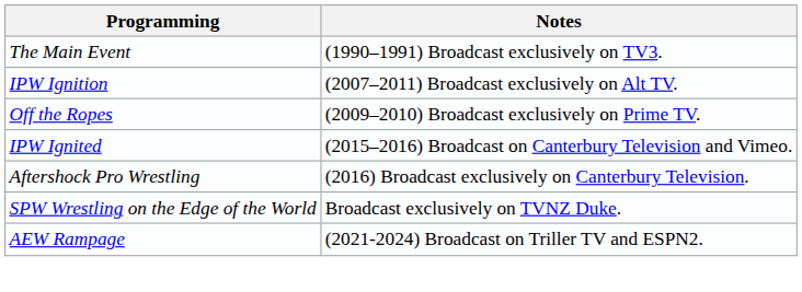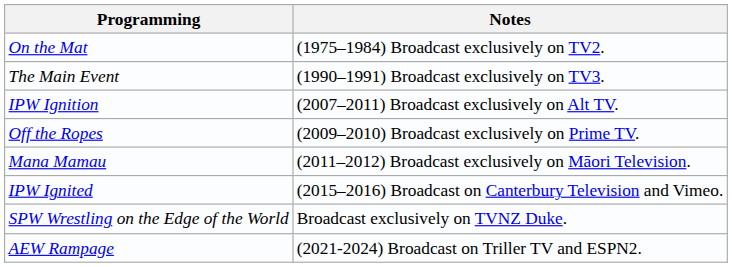+ row: On the Mat | (1975–1984) Broadcast exclusively on TV2.
+ row: Mana Mamau | (2011–2012) Broadcast exclusively on Māori Television.
- row: Aftershock Pro Wrestling | (2016) Broadcast exclusively on Canterbury Television.
